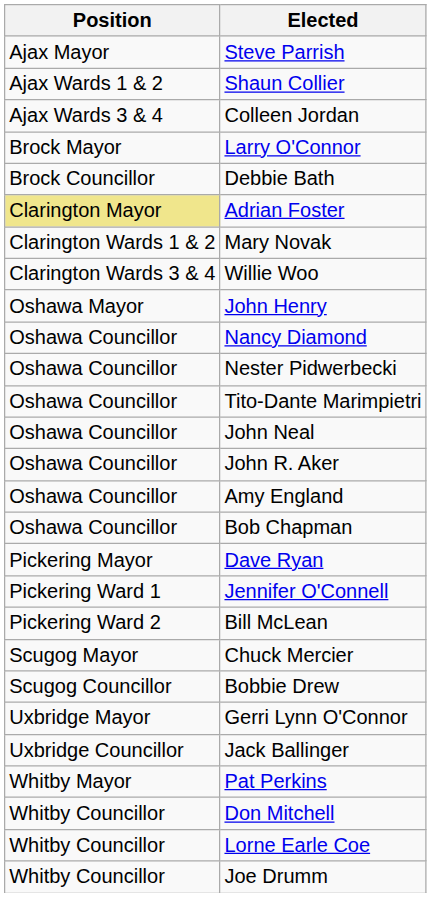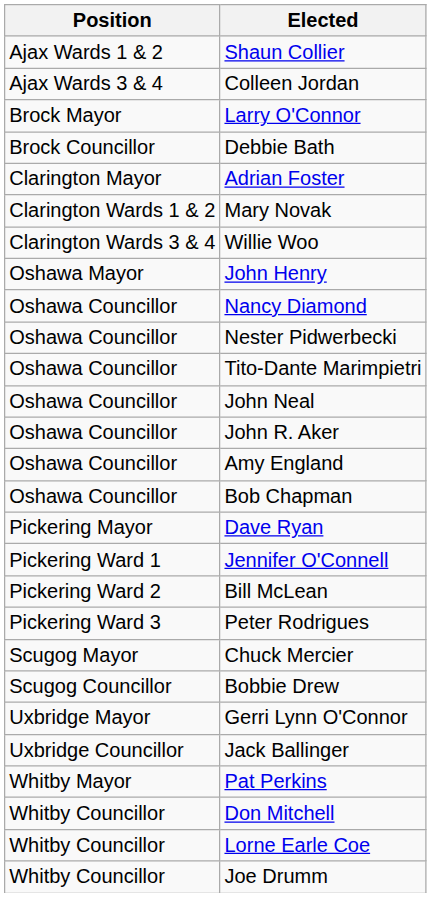- row: Ajax Mayor | Steve Parrish
Adrian Foster | Position: khaki background -> no background
+ row: Pickering Ward 3 | Peter Rodrigues
